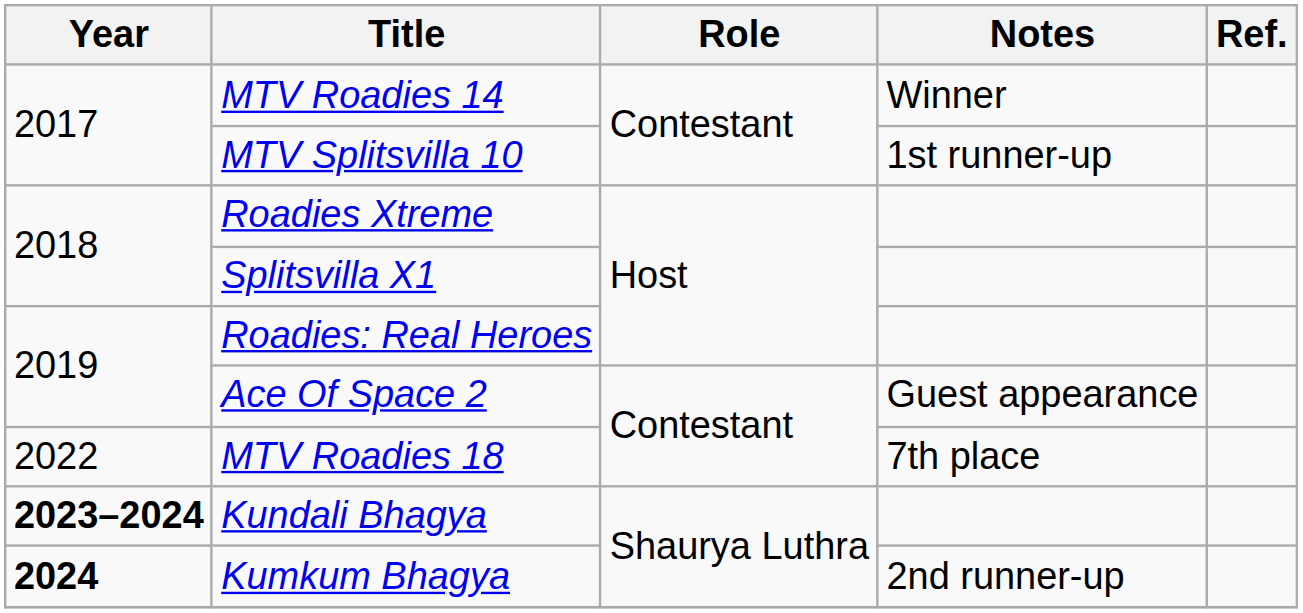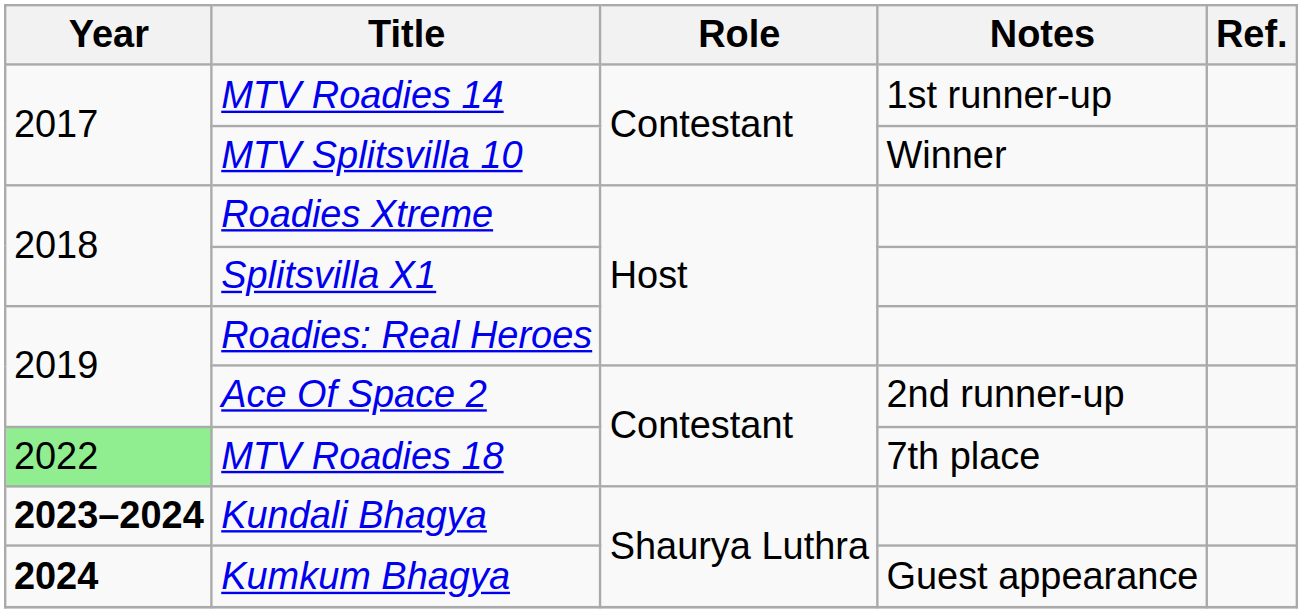MTV Roadies 14 | Notes: Winner -> 1st runner-up
MTV Splitsvilla 10 | Notes: 1st runner-up -> Winner
Ace Of Space 2 | Notes: Guest appearance -> 2nd runner-up
MTV Roadies 18 | Year: no background -> lightgreen background
Kumkum Bhagya | Notes: 2nd runner-up -> Guest appearance
